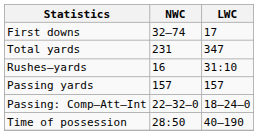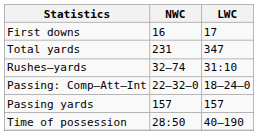First downs | NWC: 32–74 -> 16
Rushes–yards | NWC: 16 -> 32–74
rows swapped: Passing yards <-> Passing: Comp–Att–Int
